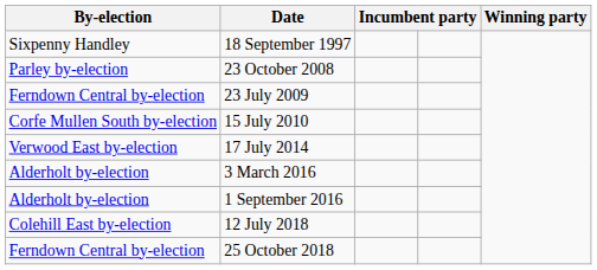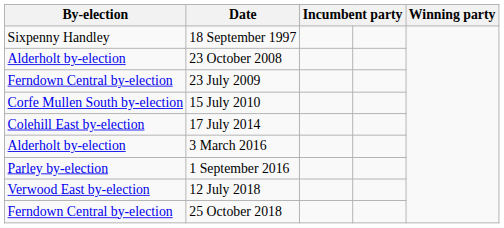23 October 2008 | By-election: Parley by-election -> Alderholt by-election
17 July 2014 | By-election: Verwood East by-election -> Colehill East by-election
1 September 2016 | By-election: Alderholt by-election -> Parley by-election
12 July 2018 | By-election: Colehill East by-election -> Verwood East by-election
